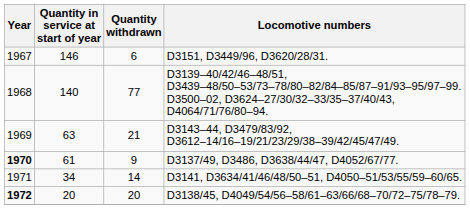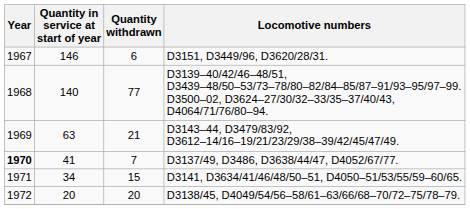D3137/49, D3486, D3638/44/47, D4052/67/77. | Quantity in service at start of year: 61 -> 41
D3137/49, D3486, D3638/44/47, D4052/67/77. | Quantity withdrawn: 9 -> 7
D3141, D3634/41/46/48/50–51, D4050–51/53/55/59–60/65. | Quantity withdrawn: 14 -> 15
D3138/45, D4049/54/56–58/61–63/66/68–70/72–75/78–79. | Year: bold -> normal
